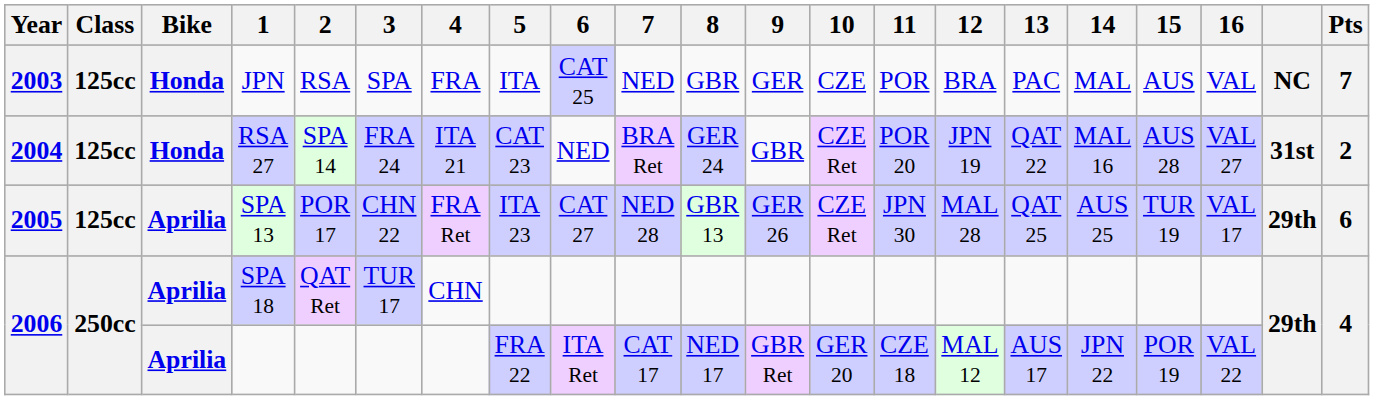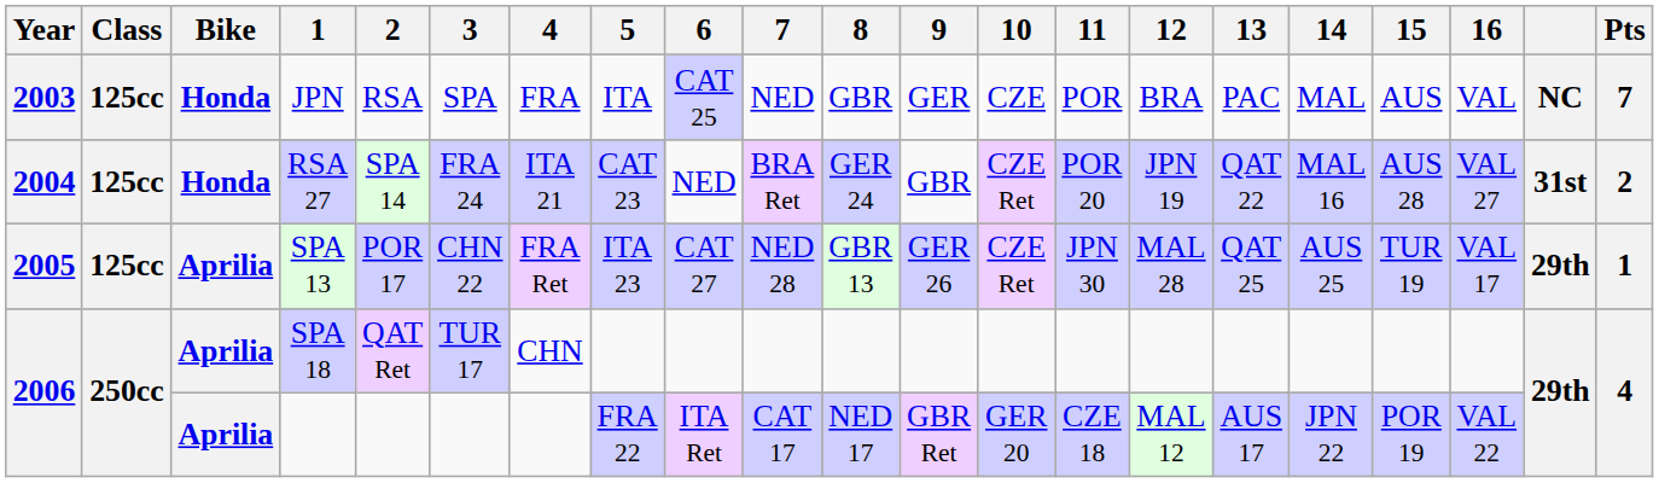SPA 13 | Pts: 6 -> 1
